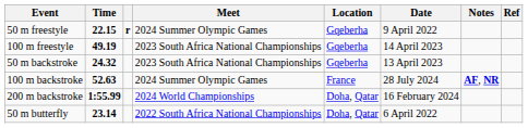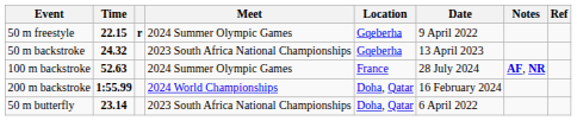- row: 100 m freestyle | 49.19 | 2023 South Africa National Championships | Gqeberha | 14 April 2023
50 m butterfly | Meet: 2022 South Africa National Championships -> 2023 South Africa National Championships
